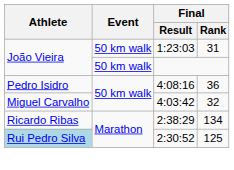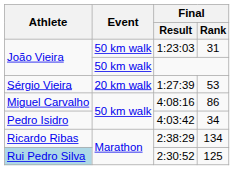+ row: Sérgio Vieira | 20 km walk | 1:27:39 | 53
4:08:16 | Athlete: Pedro Isidro -> Miguel Carvalho
4:08:16 | Final / Rank: 36 -> 86
4:03:42 | Athlete: Miguel Carvalho -> Pedro Isidro
4:03:42 | Final / Rank: 32 -> 34
